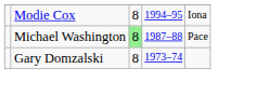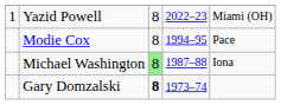+ row: 1 | Yazid Powell | 8 | 2022–23 | Miami (OH)
Modie Cox | column 5: Iona -> Pace
Michael Washington | column 5: Pace -> Iona
Gary Domzalski | column 3: normal -> bold
